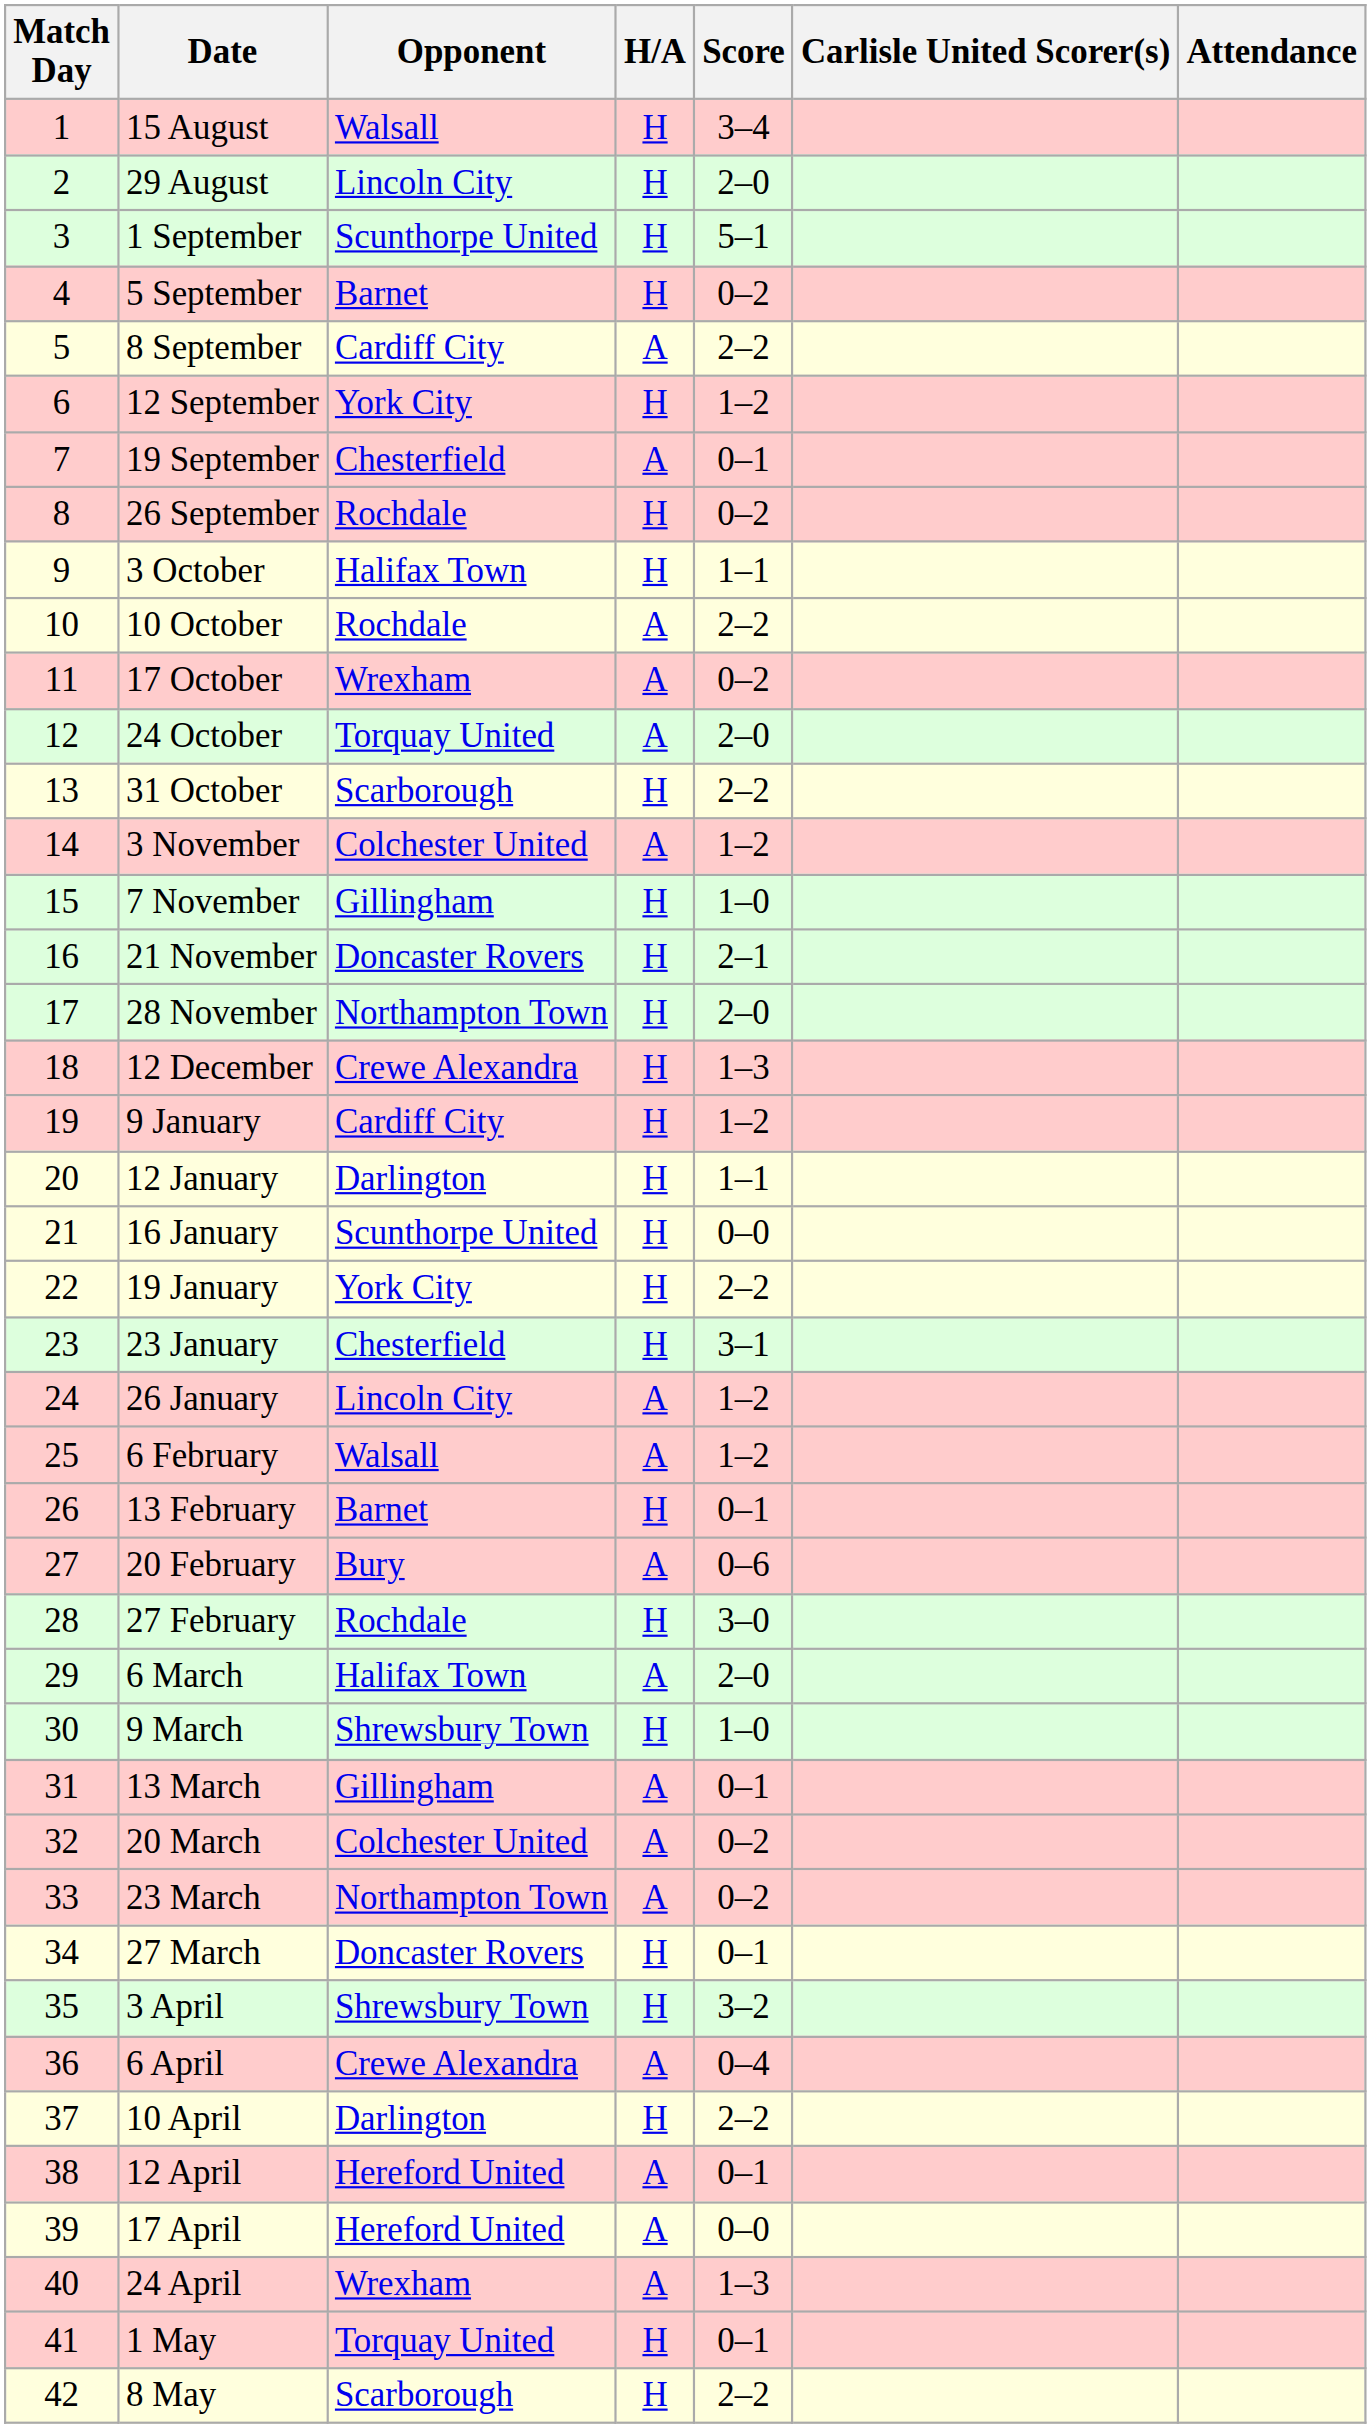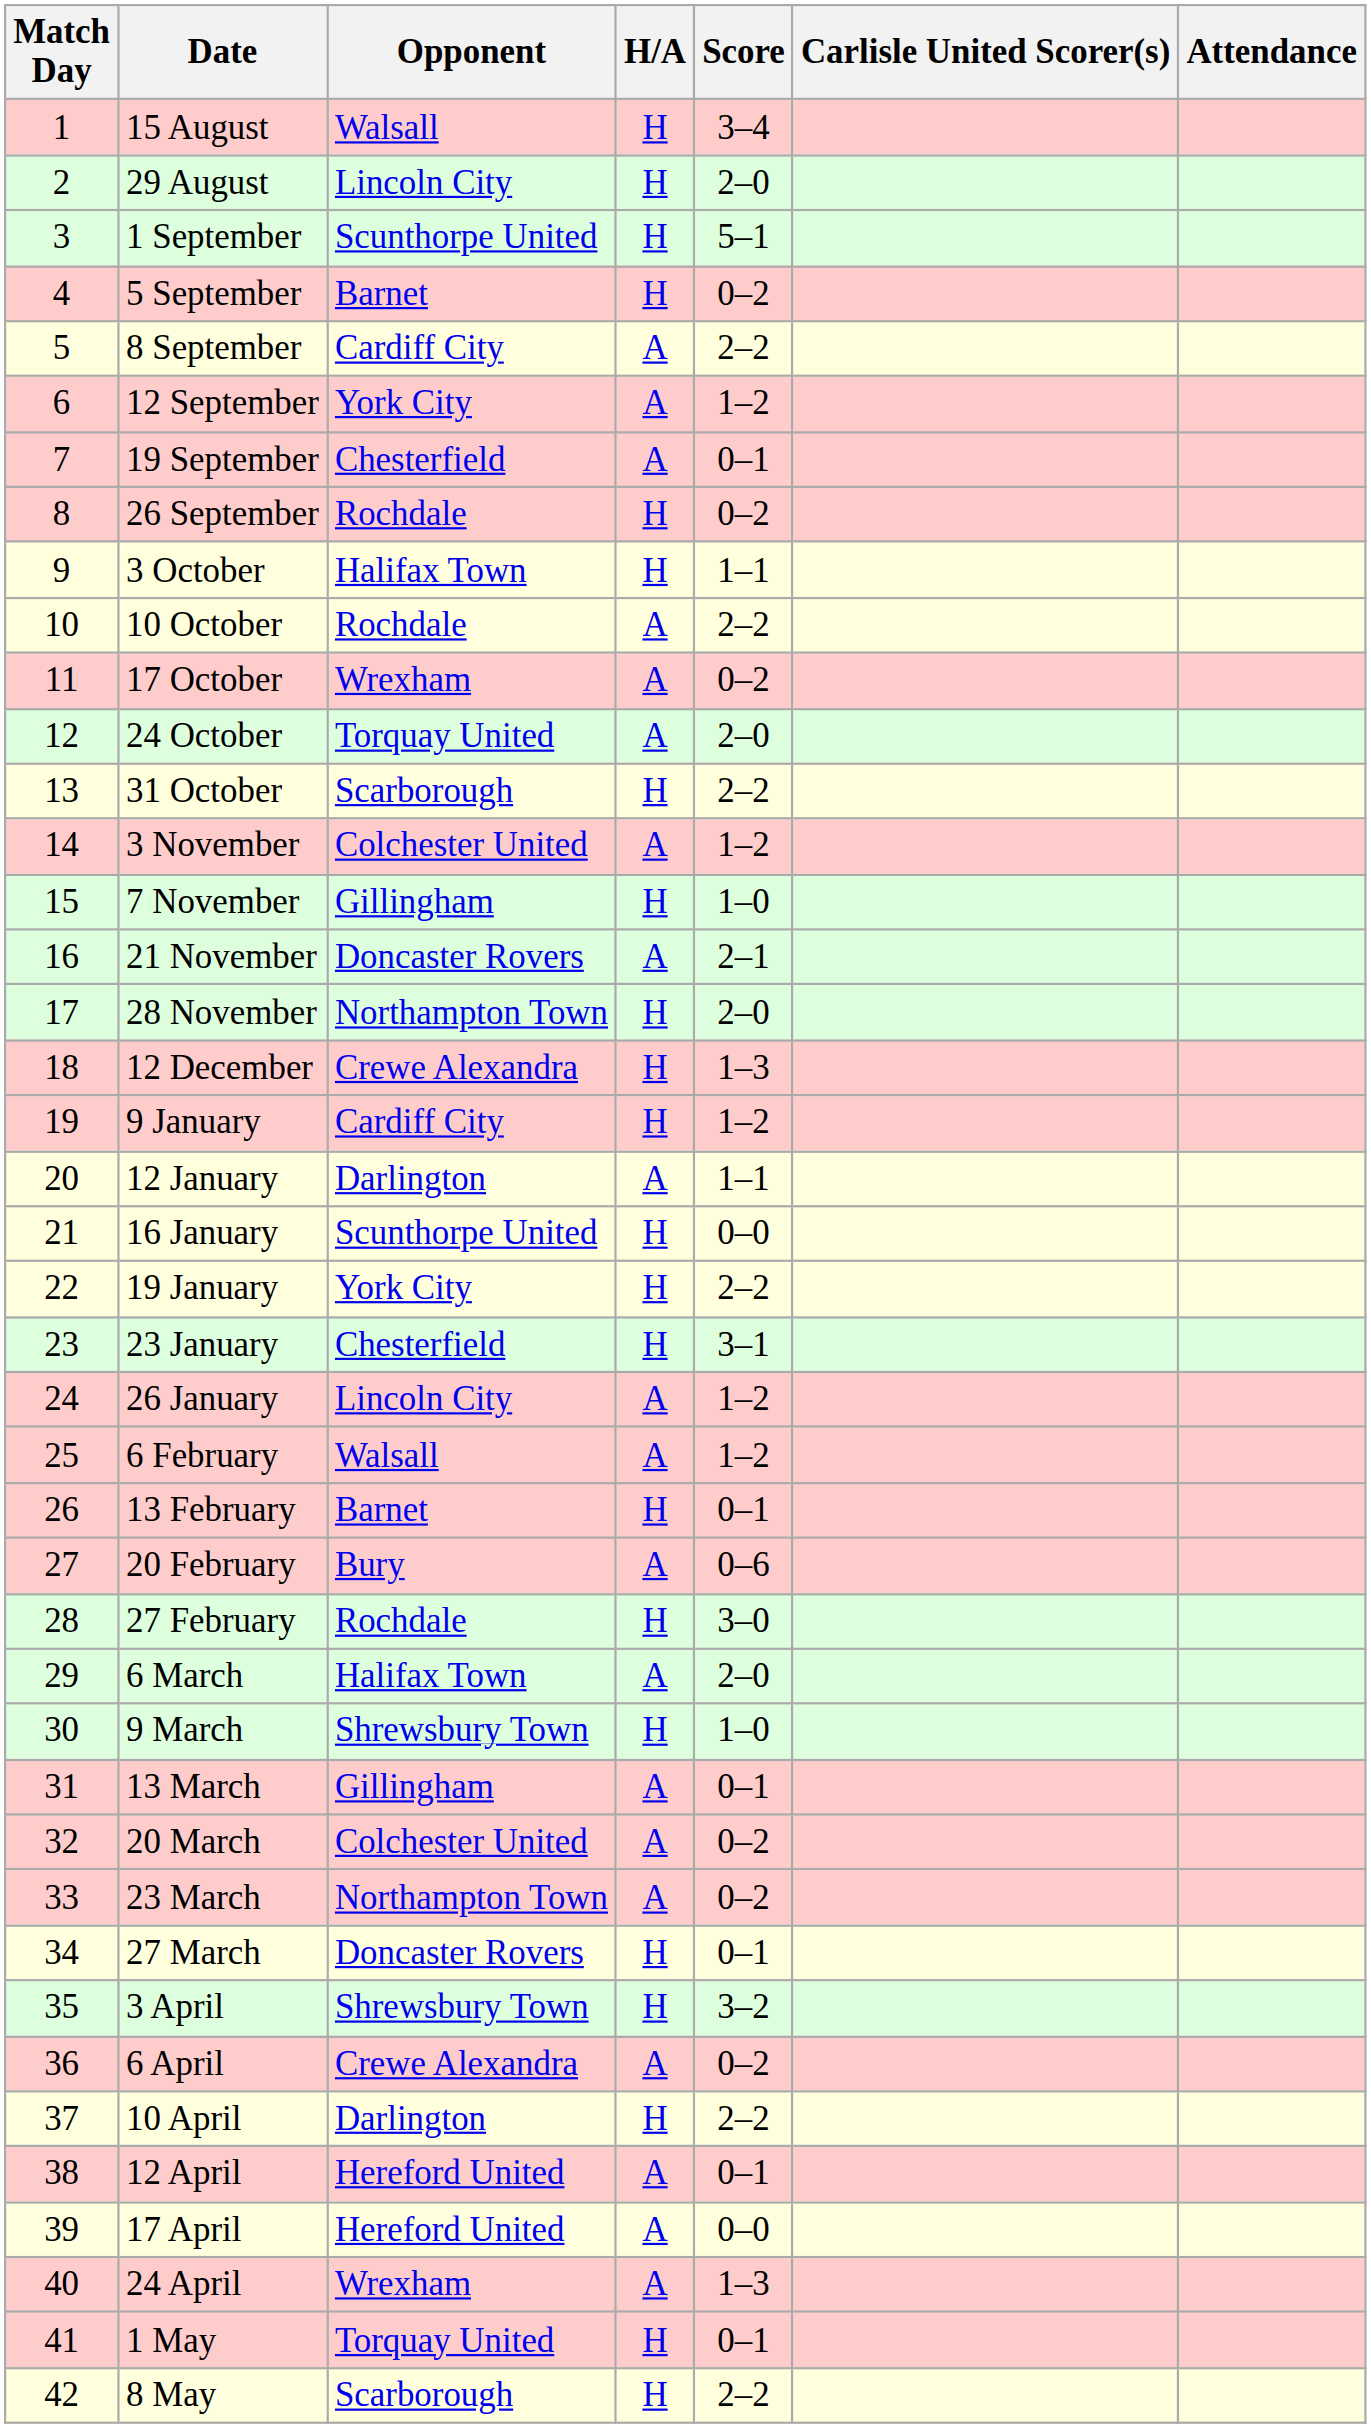12 September | H/A: H -> A
21 November | H/A: H -> A
12 January | H/A: H -> A
6 April | Score: 0–4 -> 0–2
